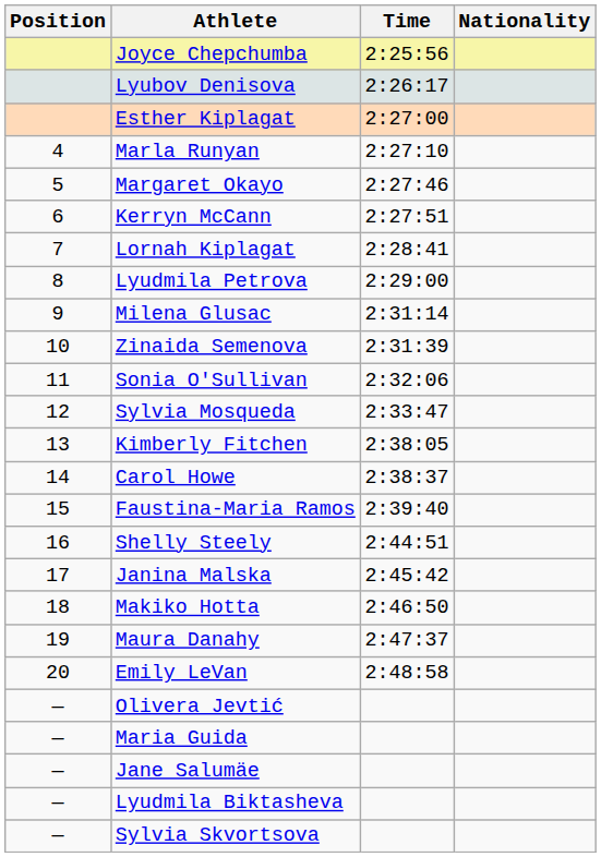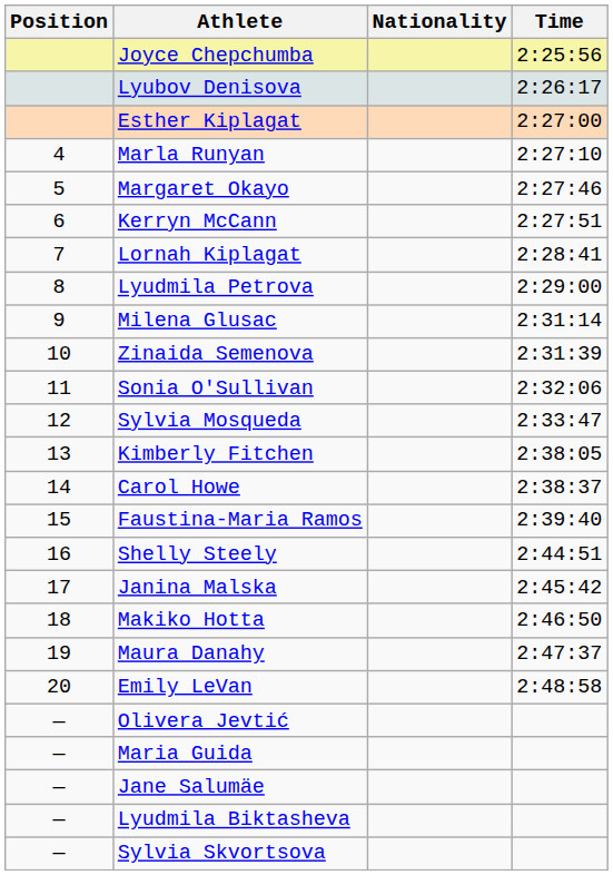columns swapped: Nationality <-> Time
